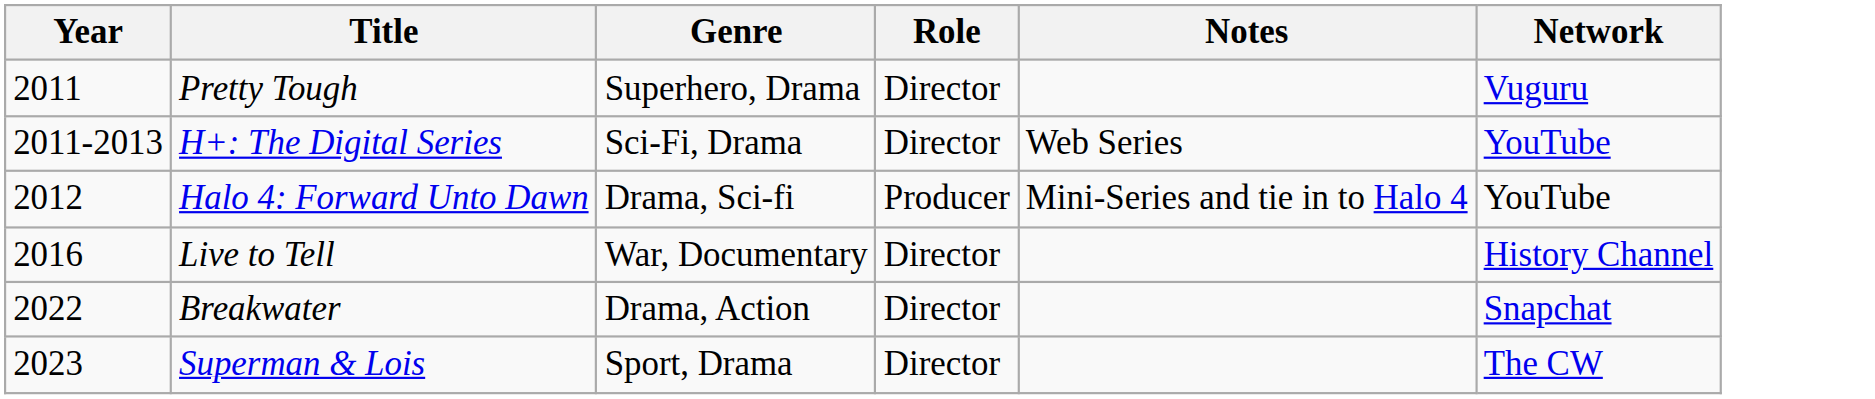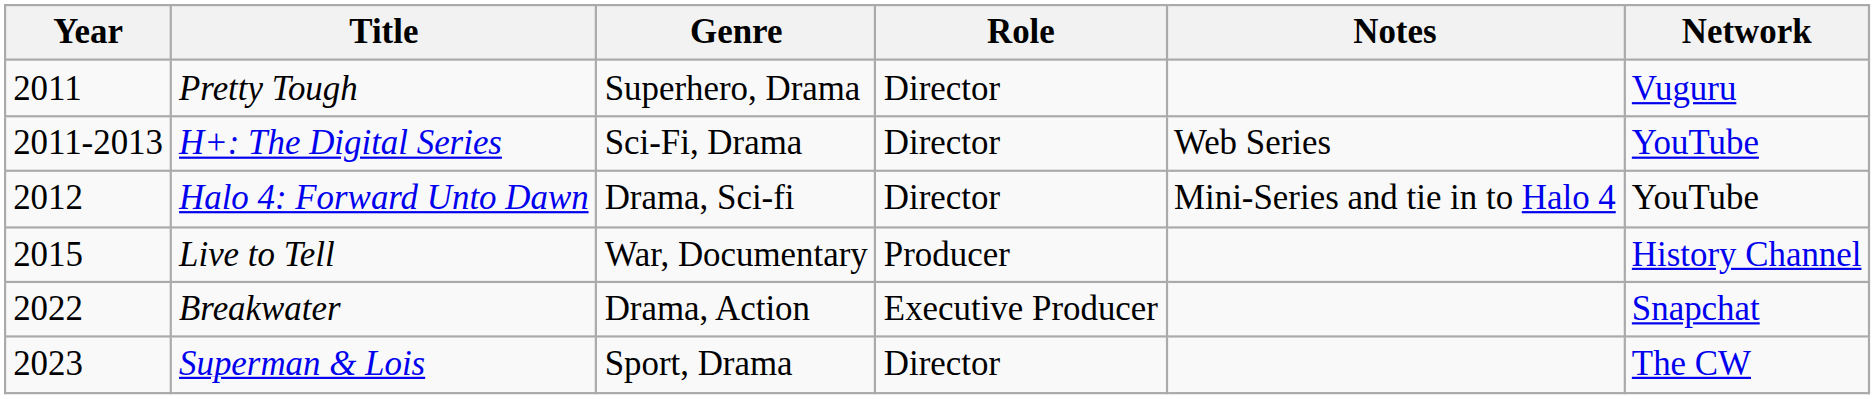Halo 4: Forward Unto Dawn | Role: Producer -> Director
Live to Tell | Year: 2016 -> 2015
Live to Tell | Role: Director -> Producer
Breakwater | Role: Director -> Executive Producer
